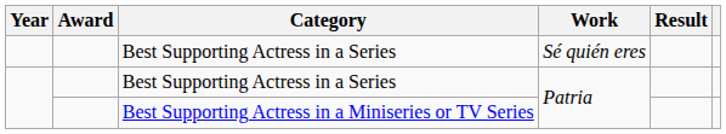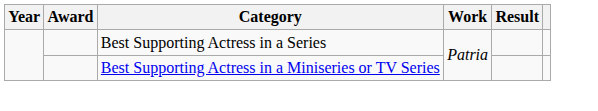- row: Best Supporting Actress in a Series | Sé quién eres
